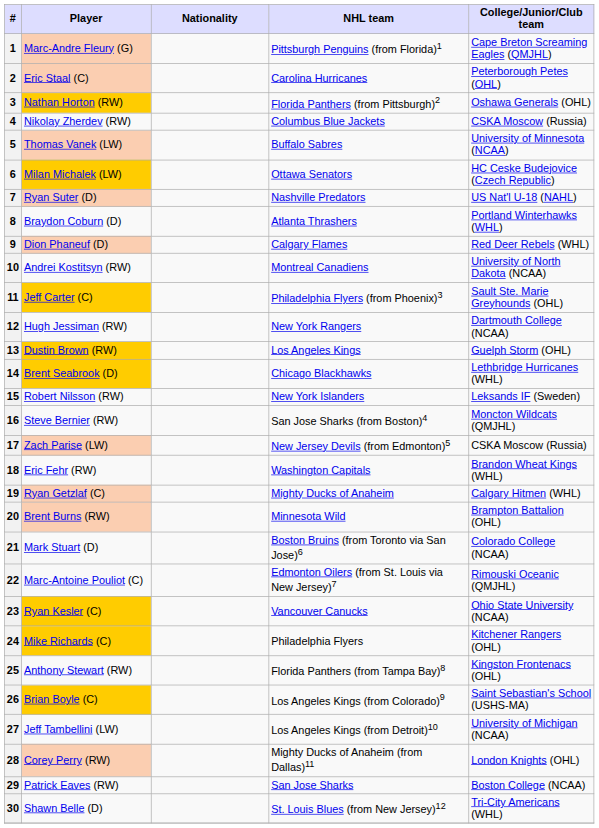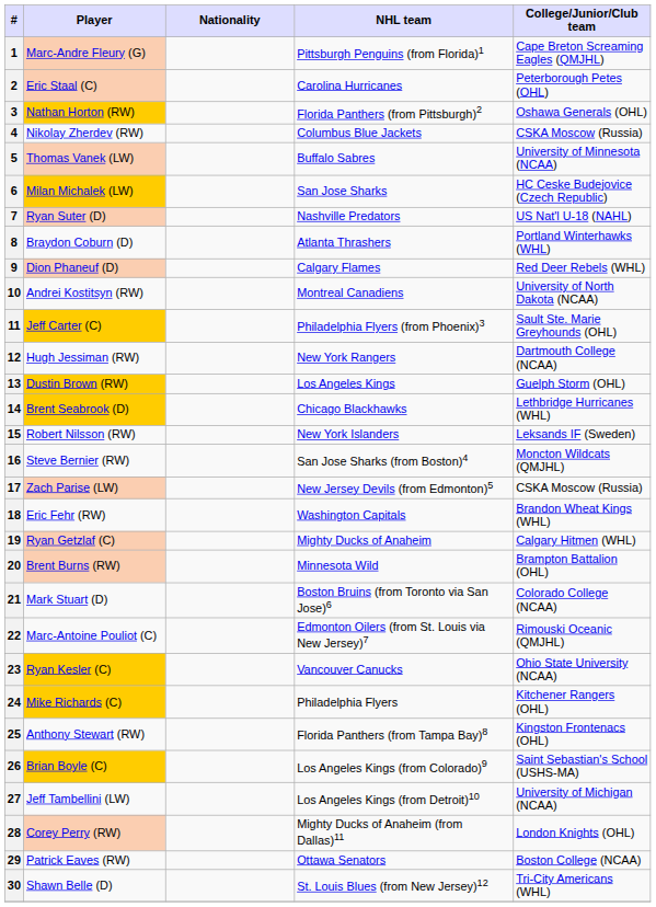6 | NHL team: Ottawa Senators -> San Jose Sharks
29 | NHL team: San Jose Sharks -> Ottawa Senators
